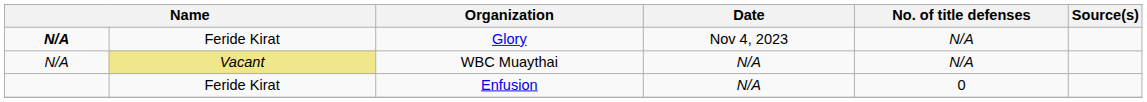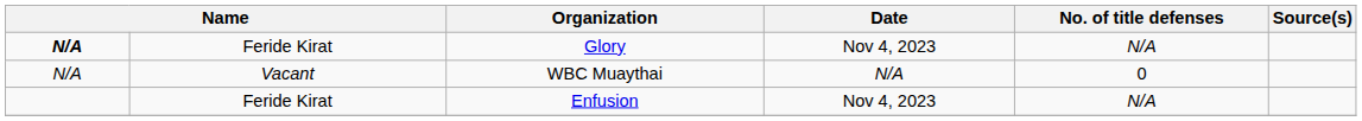WBC Muaythai | column 2: khaki background -> no background
WBC Muaythai | No. of title defenses: N/A -> 0
Enfusion | Date: N/A -> Nov 4, 2023
Enfusion | No. of title defenses: 0 -> N/A
